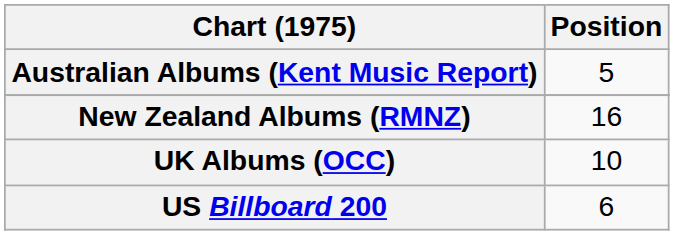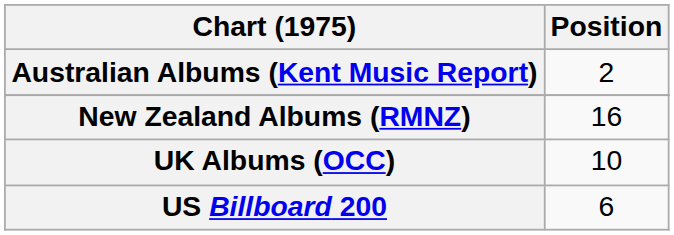Australian Albums (Kent Music Report) | Position: 5 -> 2
